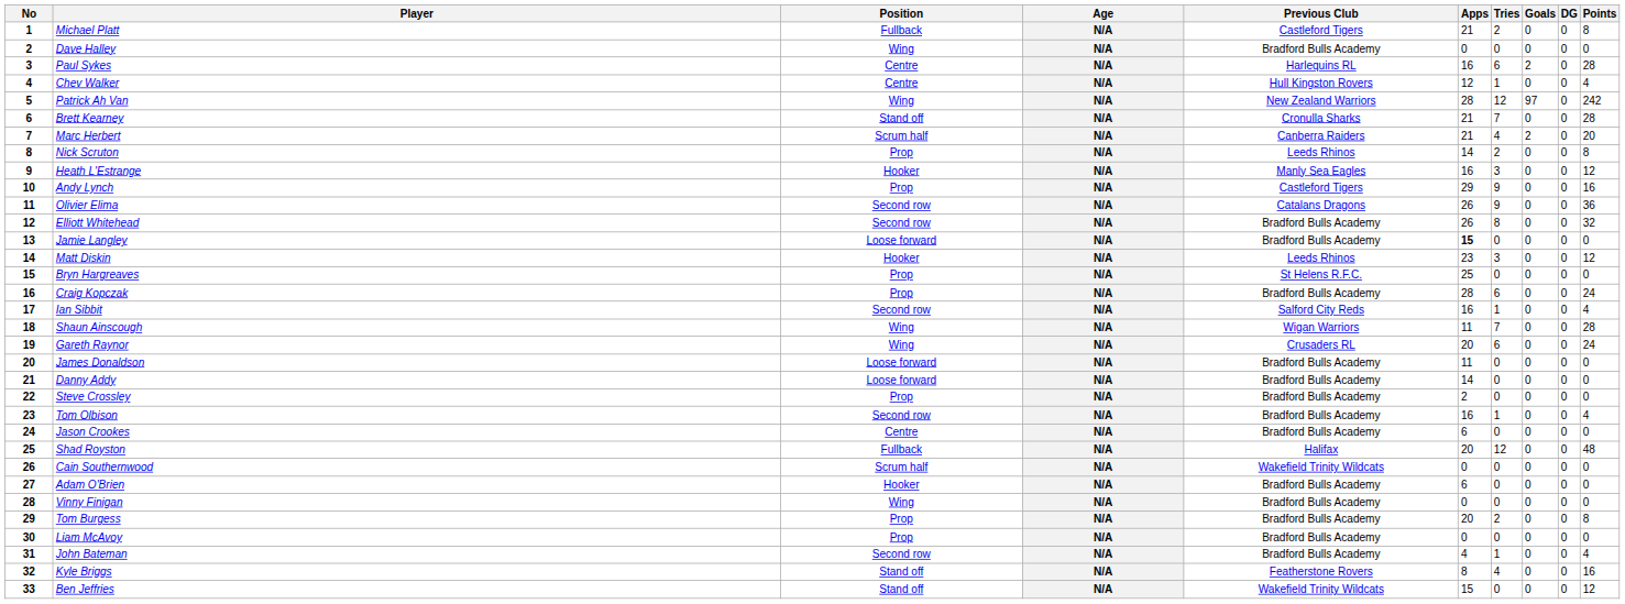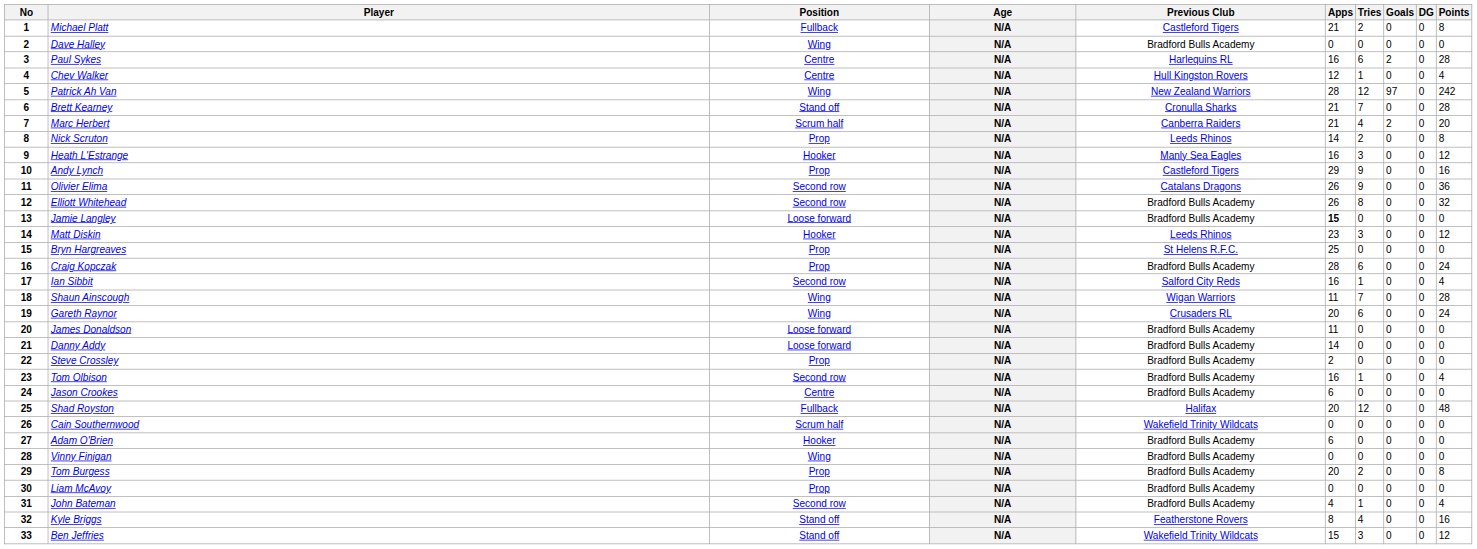Ben Jeffries | Tries: 0 -> 3
